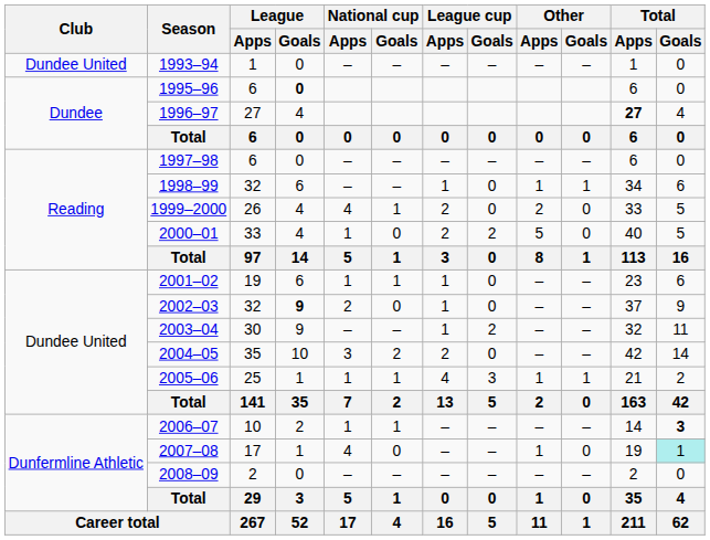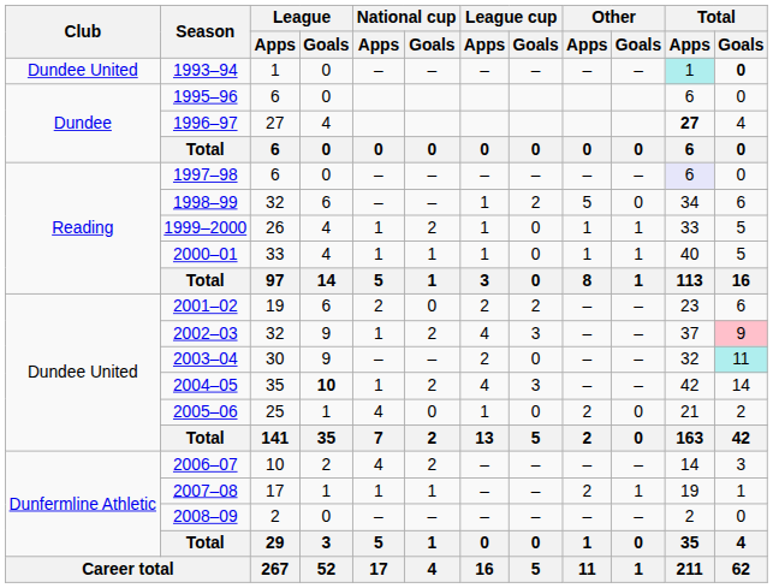1993–94 | Total / Apps: no background -> paleturquoise background
1993–94 | Total / Goals: normal -> bold
1995–96 | League / Goals: bold -> normal
1997–98 | Total / Apps: no background -> lavender background
1998–99 | League cup / Goals: 0 -> 2
1998–99 | Other / Apps: 1 -> 5
1998–99 | Other / Goals: 1 -> 0
1999–2000 | National cup / Apps: 4 -> 1
1999–2000 | National cup / Goals: 1 -> 2
1999–2000 | League cup / Apps: 2 -> 1
1999–2000 | Other / Apps: 2 -> 1
1999–2000 | Other / Goals: 0 -> 1
2000–01 | National cup / Goals: 0 -> 1
2000–01 | League cup / Apps: 2 -> 1
2000–01 | League cup / Goals: 2 -> 0
2000–01 | Other / Apps: 5 -> 1
2000–01 | Other / Goals: 0 -> 1
2001–02 | National cup / Apps: 1 -> 2
2001–02 | National cup / Goals: 1 -> 0
2001–02 | League cup / Apps: 1 -> 2
2001–02 | League cup / Goals: 0 -> 2
2002–03 | League / Goals: bold -> normal
2002–03 | National cup / Apps: 2 -> 1
2002–03 | National cup / Goals: 0 -> 2
2002–03 | League cup / Apps: 1 -> 4
2002–03 | League cup / Goals: 0 -> 3
2002–03 | Total / Goals: no background -> pink background
2003–04 | League cup / Apps: 1 -> 2
2003–04 | League cup / Goals: 2 -> 0
2003–04 | Total / Goals: no background -> paleturquoise background
2004–05 | League / Goals: normal -> bold
2004–05 | National cup / Apps: 3 -> 1
2004–05 | League cup / Apps: 2 -> 4
2004–05 | League cup / Goals: 0 -> 3
2005–06 | National cup / Apps: 1 -> 4
2005–06 | National cup / Goals: 1 -> 0
2005–06 | League cup / Apps: 4 -> 1
2005–06 | League cup / Goals: 3 -> 0
2005–06 | Other / Apps: 1 -> 2
2005–06 | Other / Goals: 1 -> 0
2006–07 | National cup / Apps: 1 -> 4
2006–07 | National cup / Goals: 1 -> 2
2006–07 | Total / Goals: bold -> normal
2007–08 | National cup / Apps: 4 -> 1
2007–08 | National cup / Goals: 0 -> 1
2007–08 | Other / Apps: 1 -> 2
2007–08 | Other / Goals: 0 -> 1
2007–08 | Total / Goals: paleturquoise background -> no background
